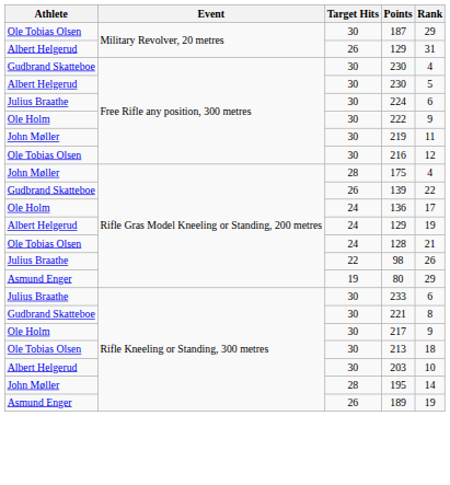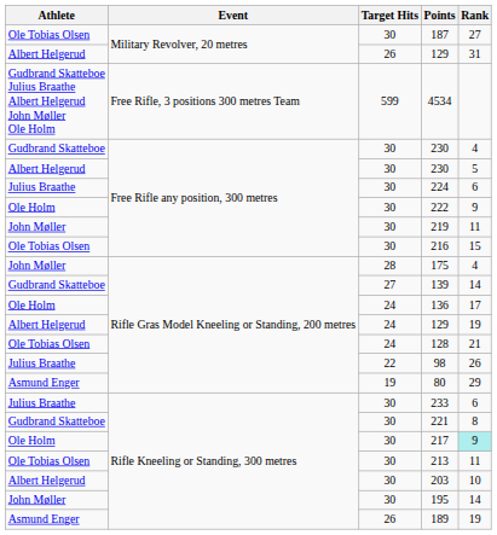187 | Rank: 29 -> 27
+ row: Gudbrand Skatteboe Julius Braathe Albert Helgerud John Møller Ole Holm | Free Rifle, 3 positions 300 metres Team | 599 | 4534
216 | Rank: 12 -> 15
139 | Target Hits: 26 -> 27
139 | Rank: 22 -> 14
217 | Rank: no background -> paleturquoise background
213 | Rank: 18 -> 11
195 | Target Hits: 28 -> 30
